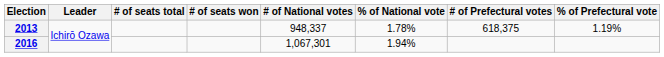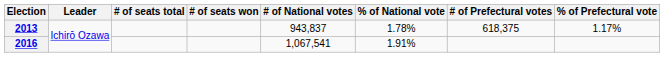2013 | # of National votes: 948,337 -> 943,837
2013 | % of Prefectural vote: 1.19% -> 1.17%
2016 | # of National votes: 1,067,301 -> 1,067,541
2016 | % of National vote: 1.94% -> 1.91%
